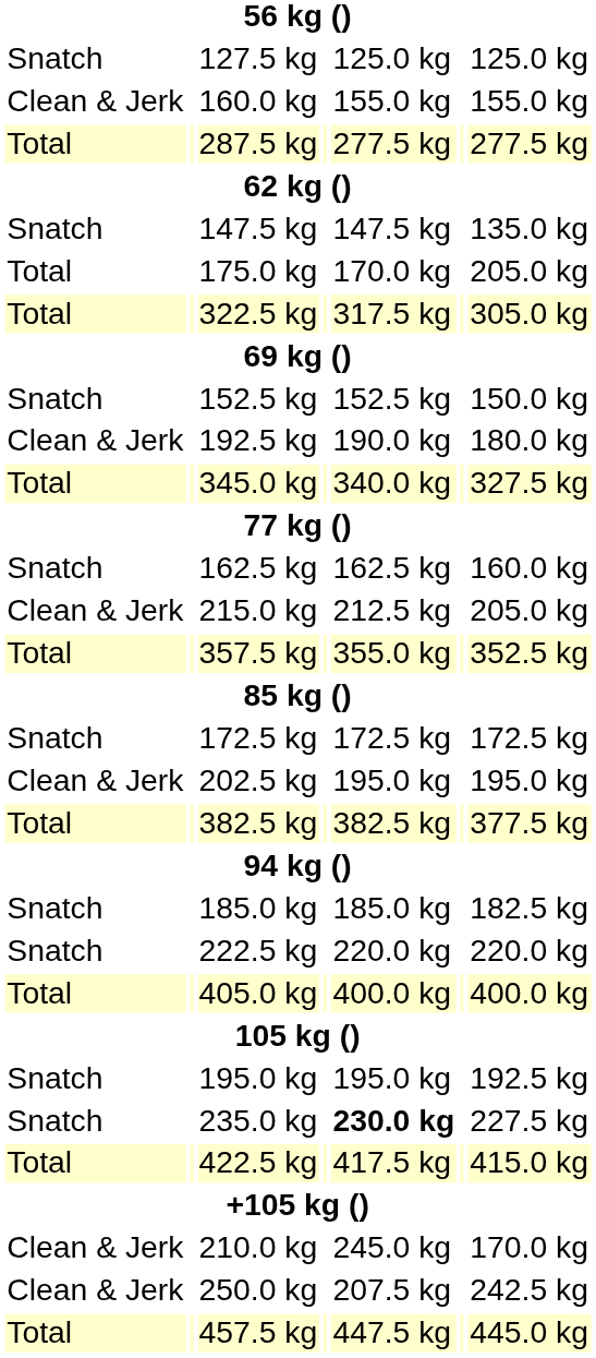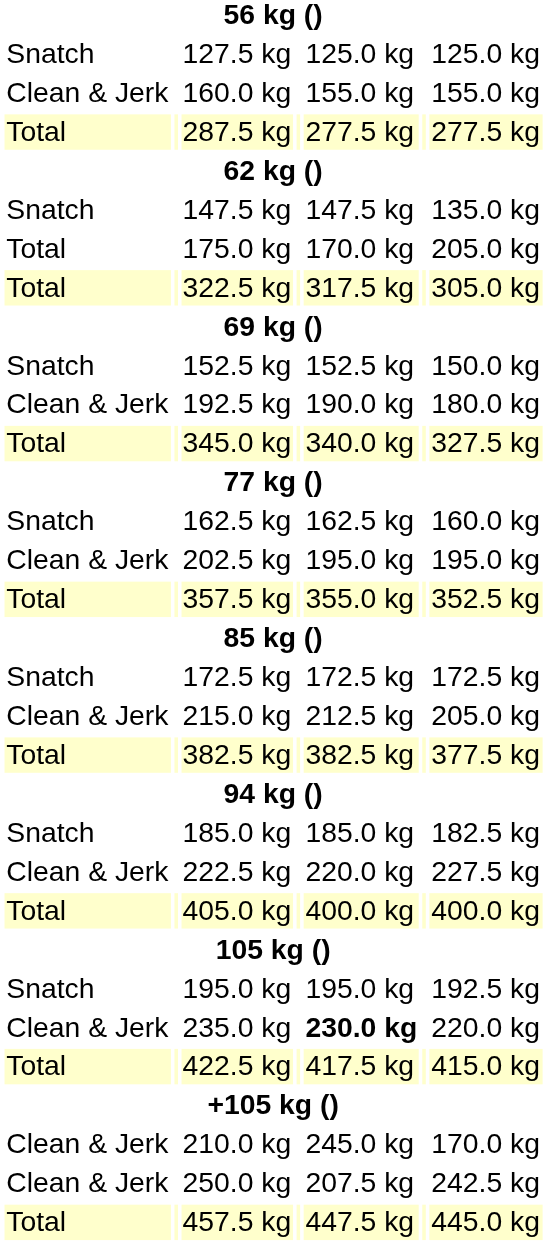rows swapped: 202.5 kg <-> 215.0 kg
222.5 kg | column 1: Snatch -> Clean & Jerk
222.5 kg | column 7: 220.0 kg -> 227.5 kg
235.0 kg | column 1: Snatch -> Clean & Jerk
235.0 kg | column 7: 227.5 kg -> 220.0 kg
